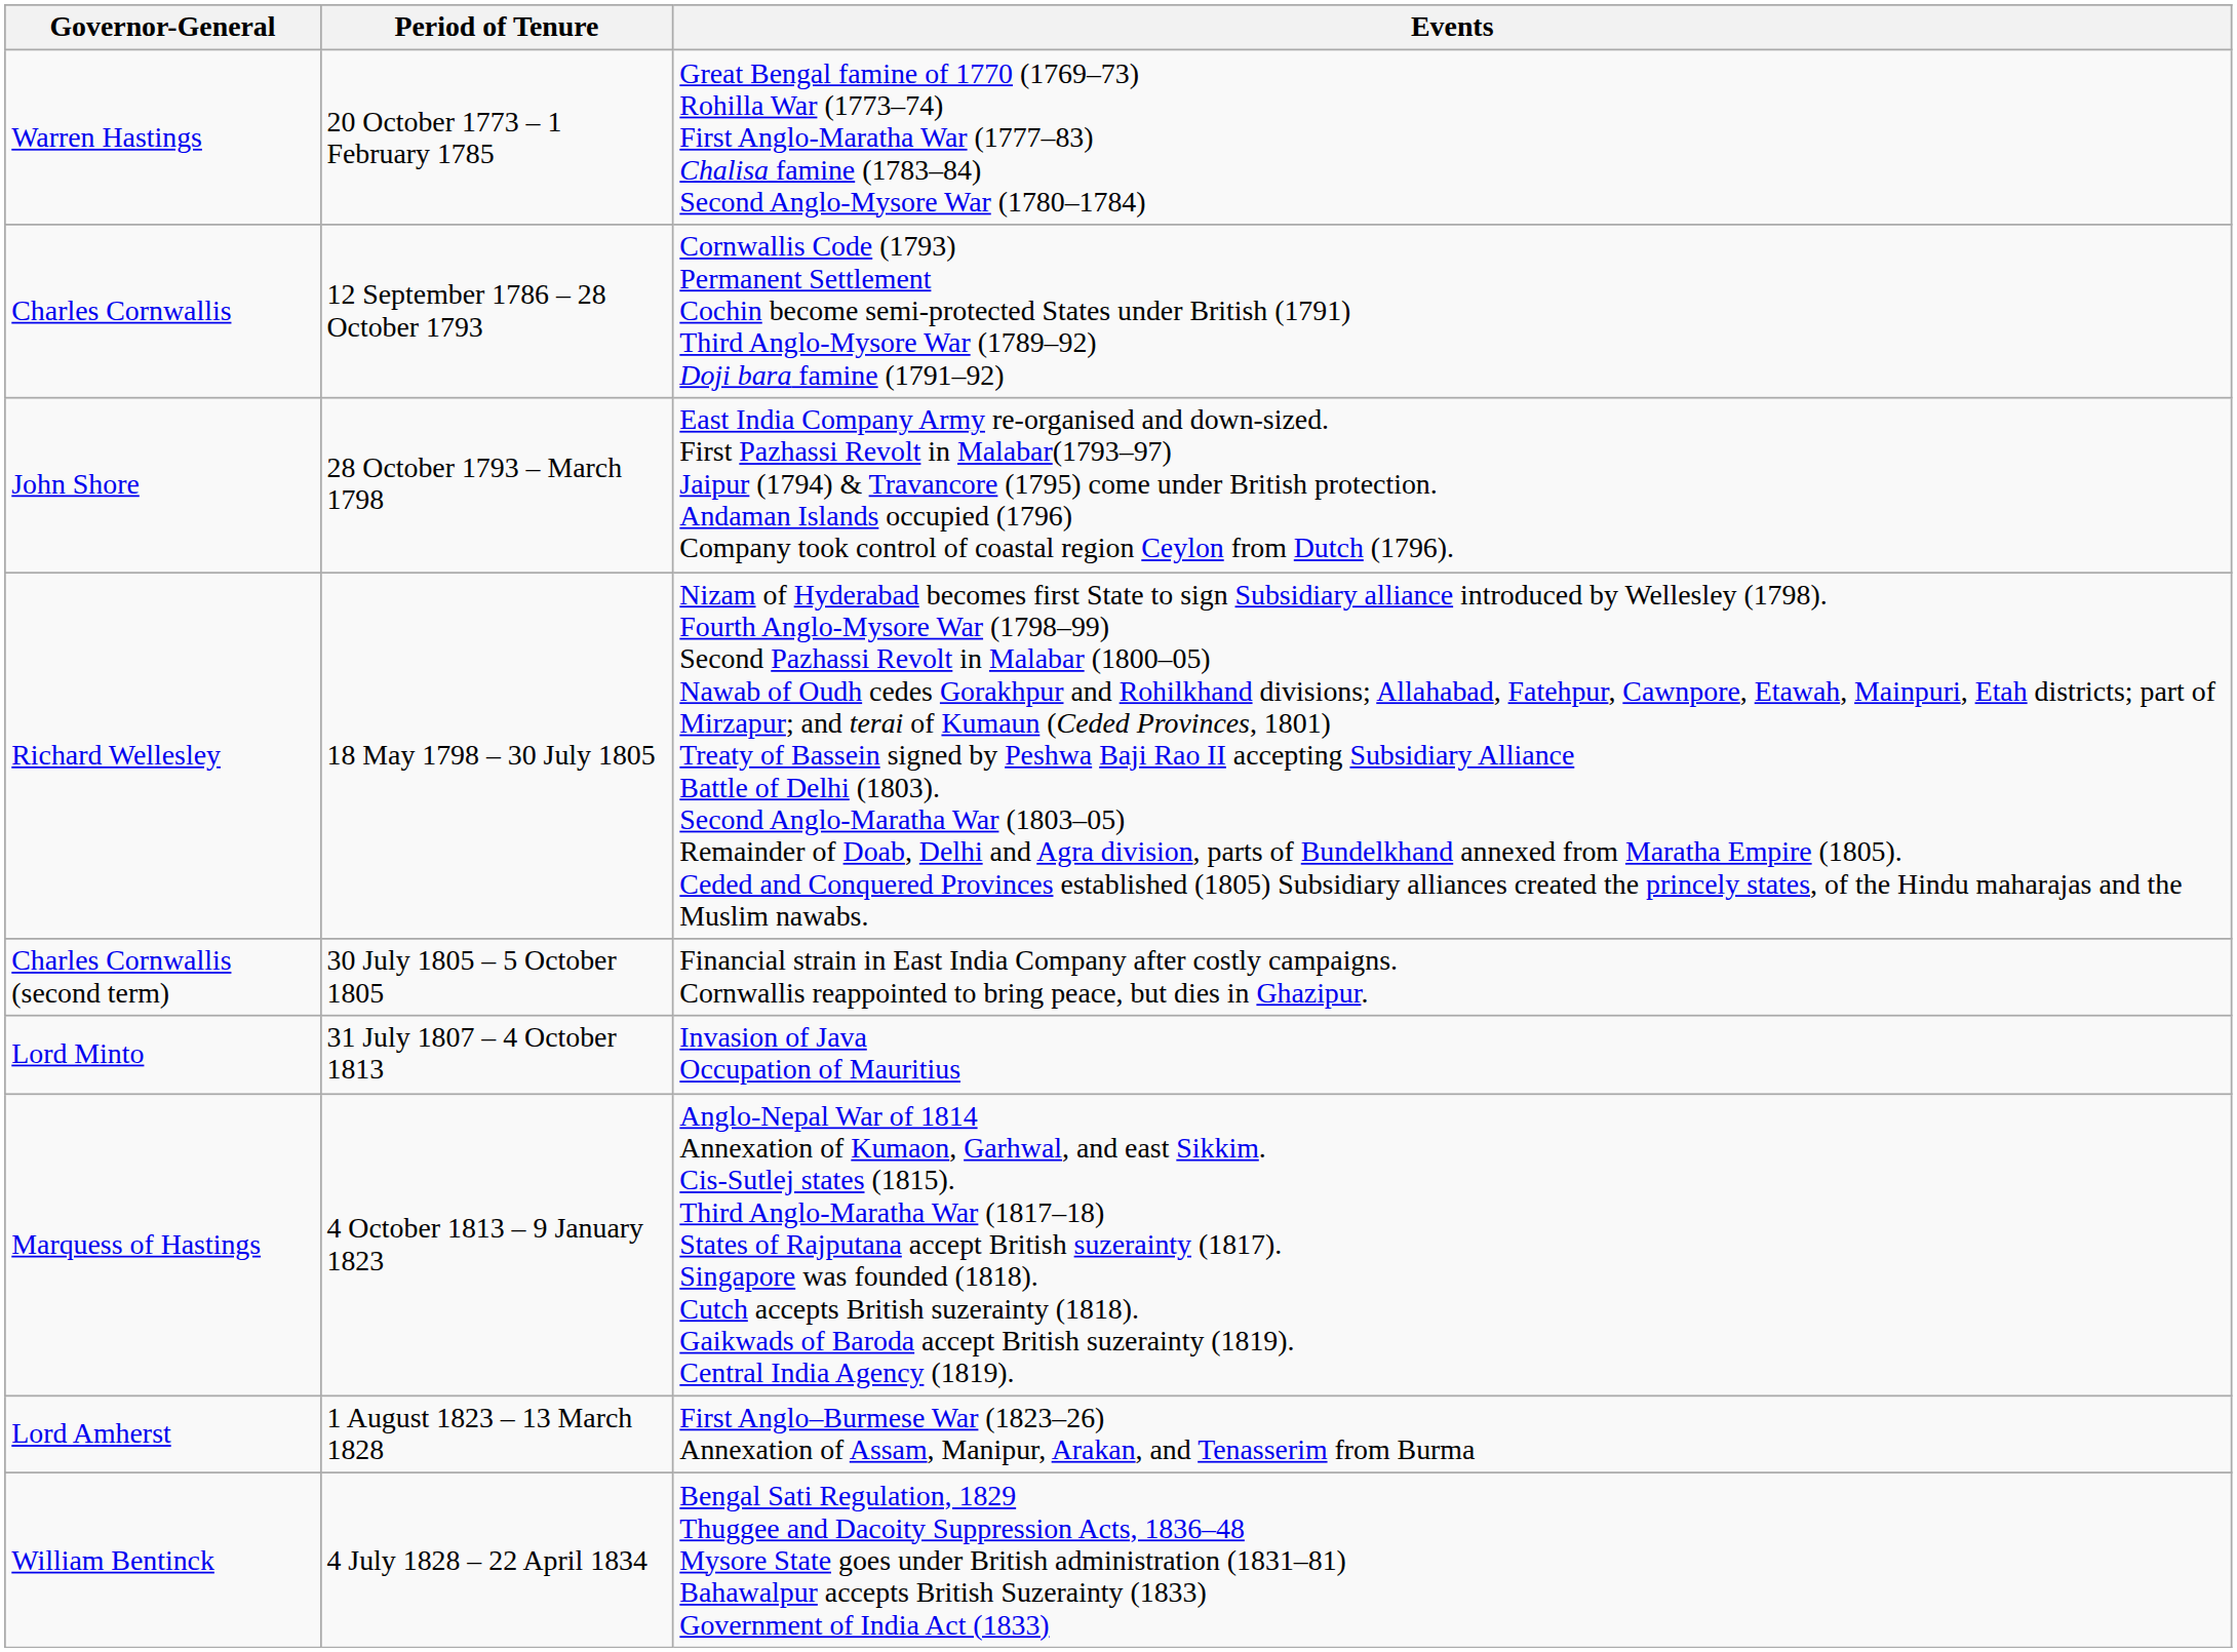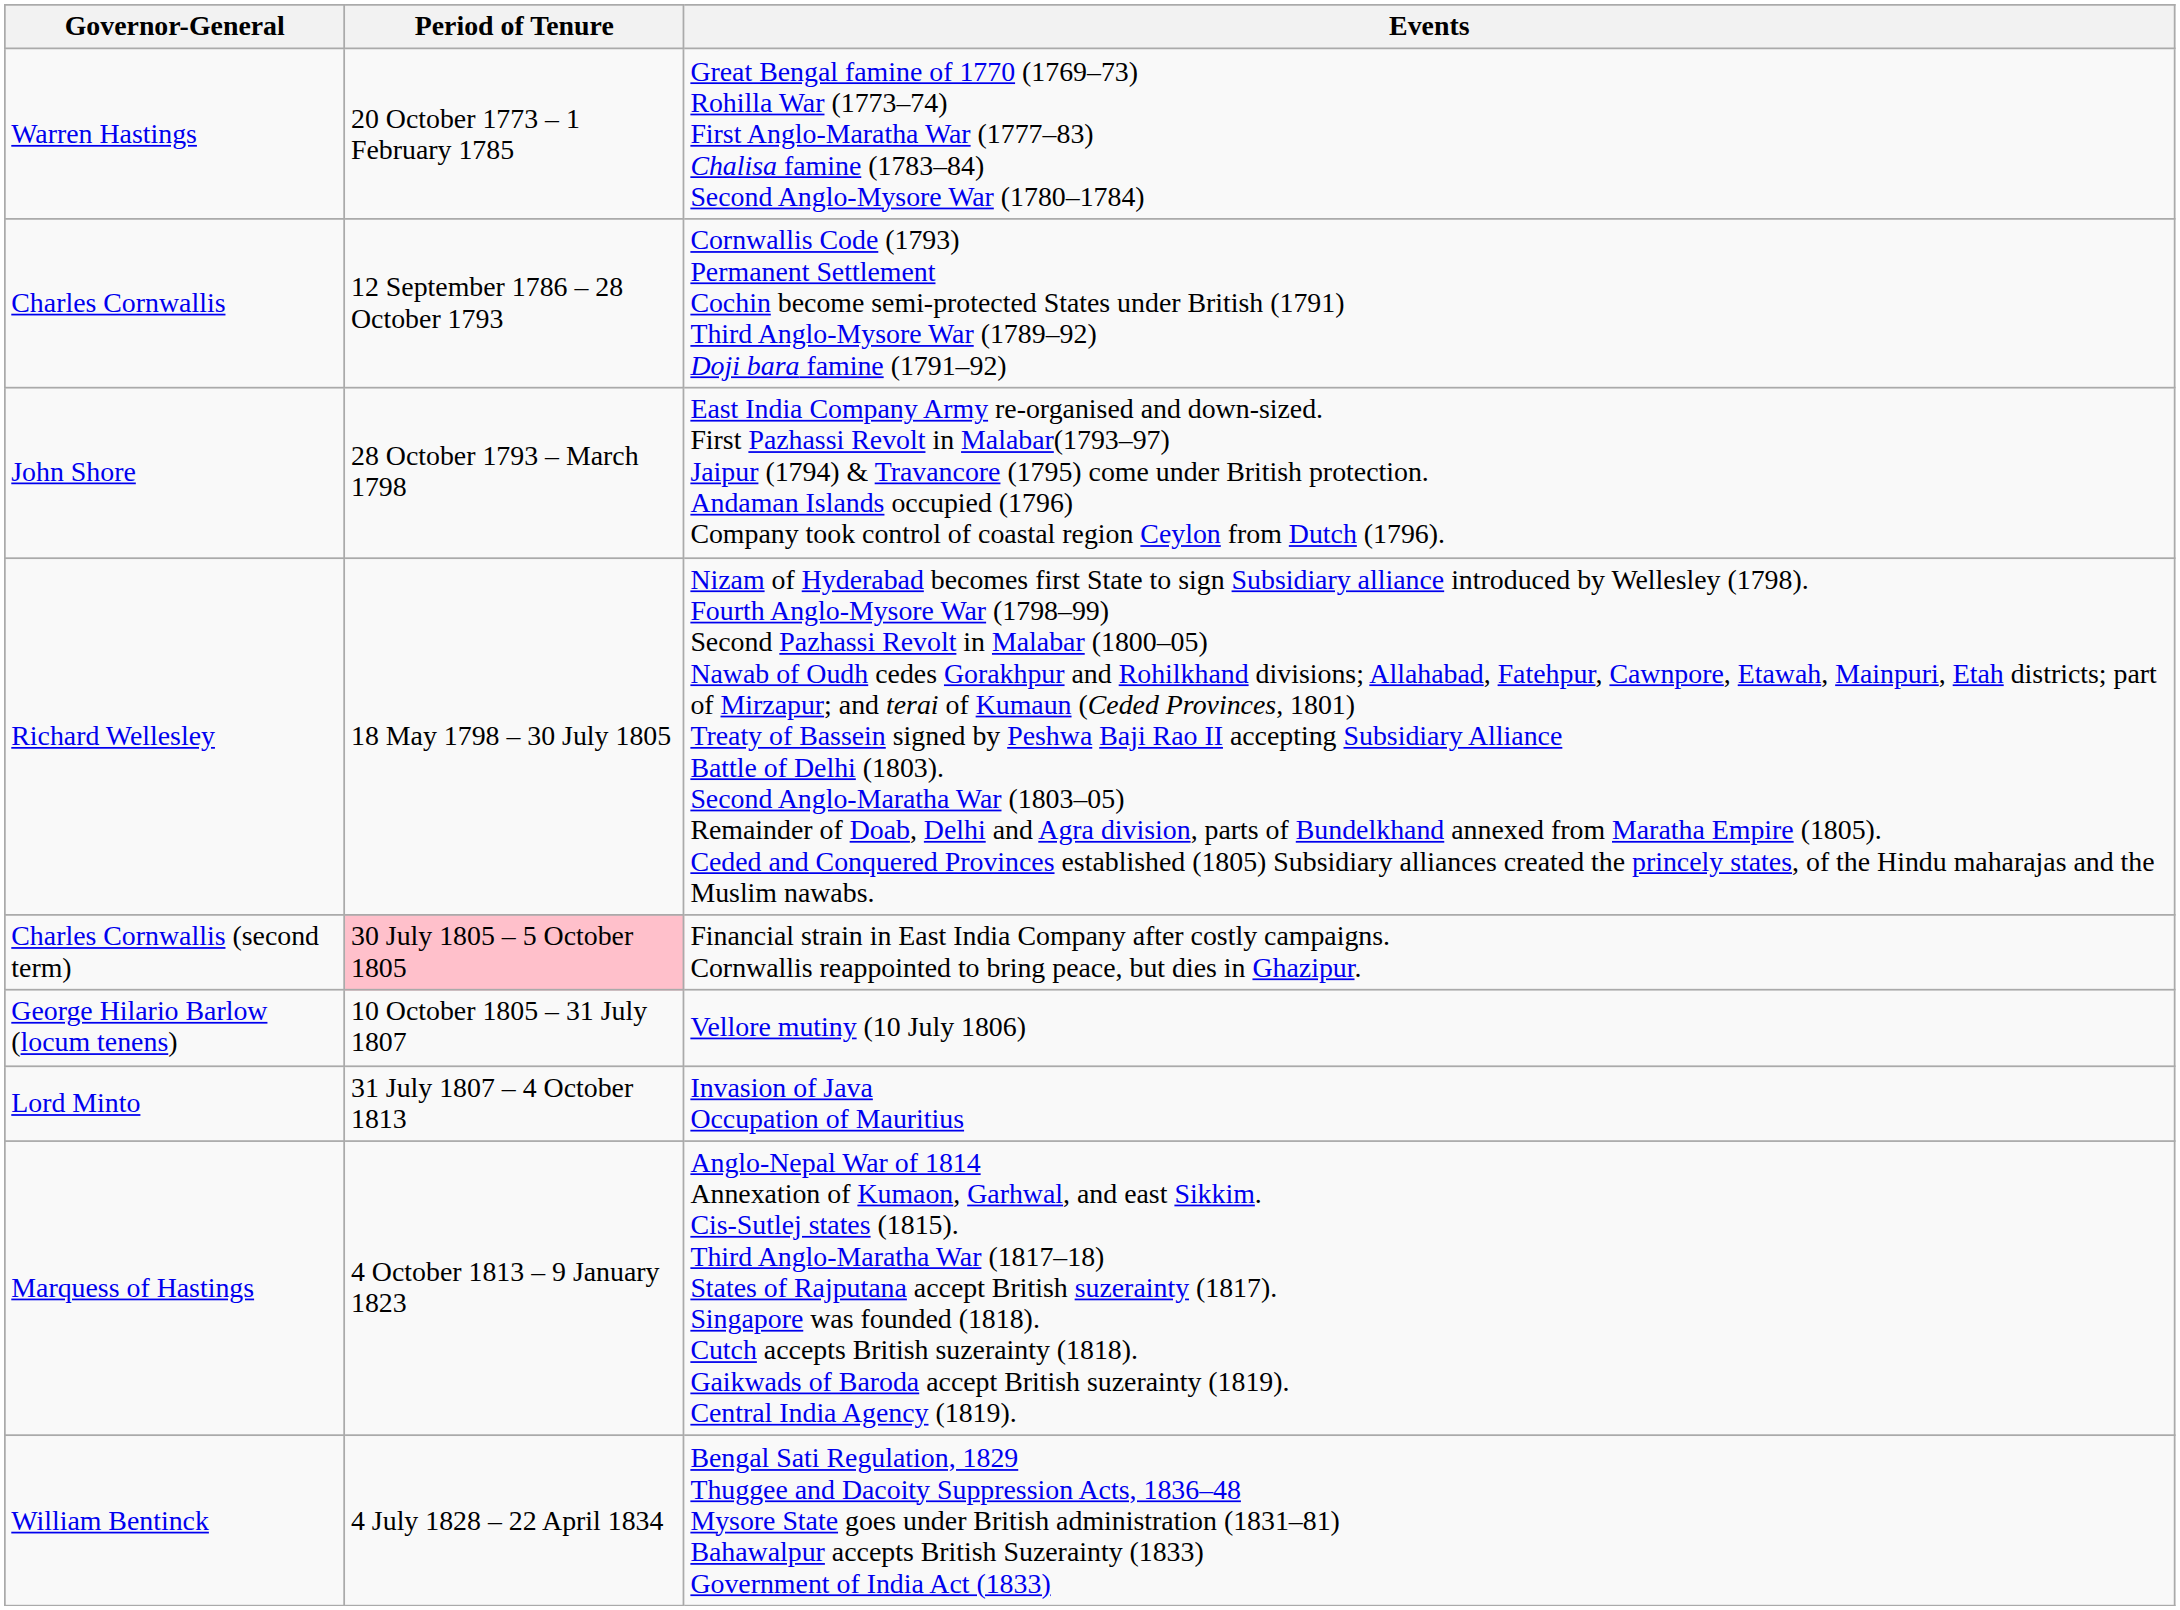Charles Cornwallis (second term) | Period of Tenure: no background -> pink background
+ row: George Hilario Barlow (locum tenens) | 10 October 1805 – 31 July 1807 | Vellore mutiny (10 July 1806)
- row: Lord Amherst | 1 August 1823 – 13 March 1828 | First Anglo–Burmese War (1823–26) Annexation of Assam, Manipur, Arakan, and Tenasserim from Burma
